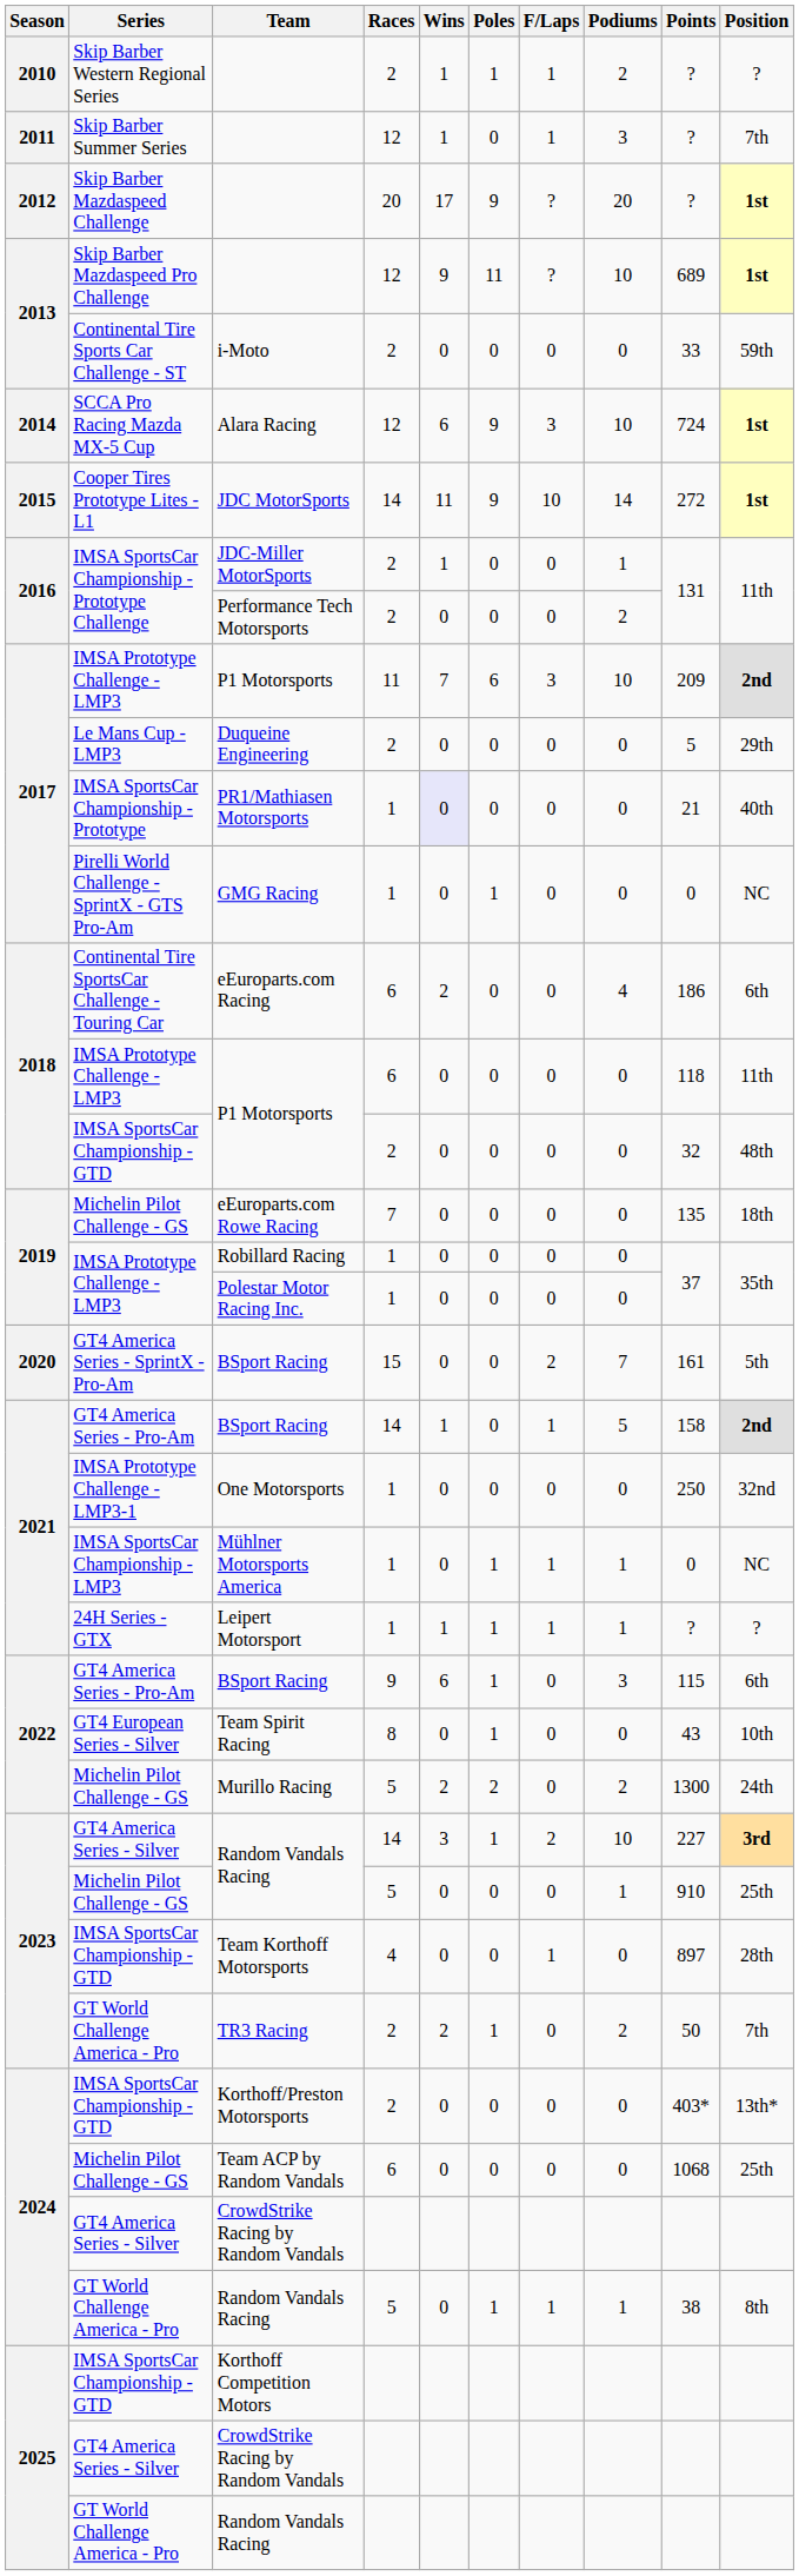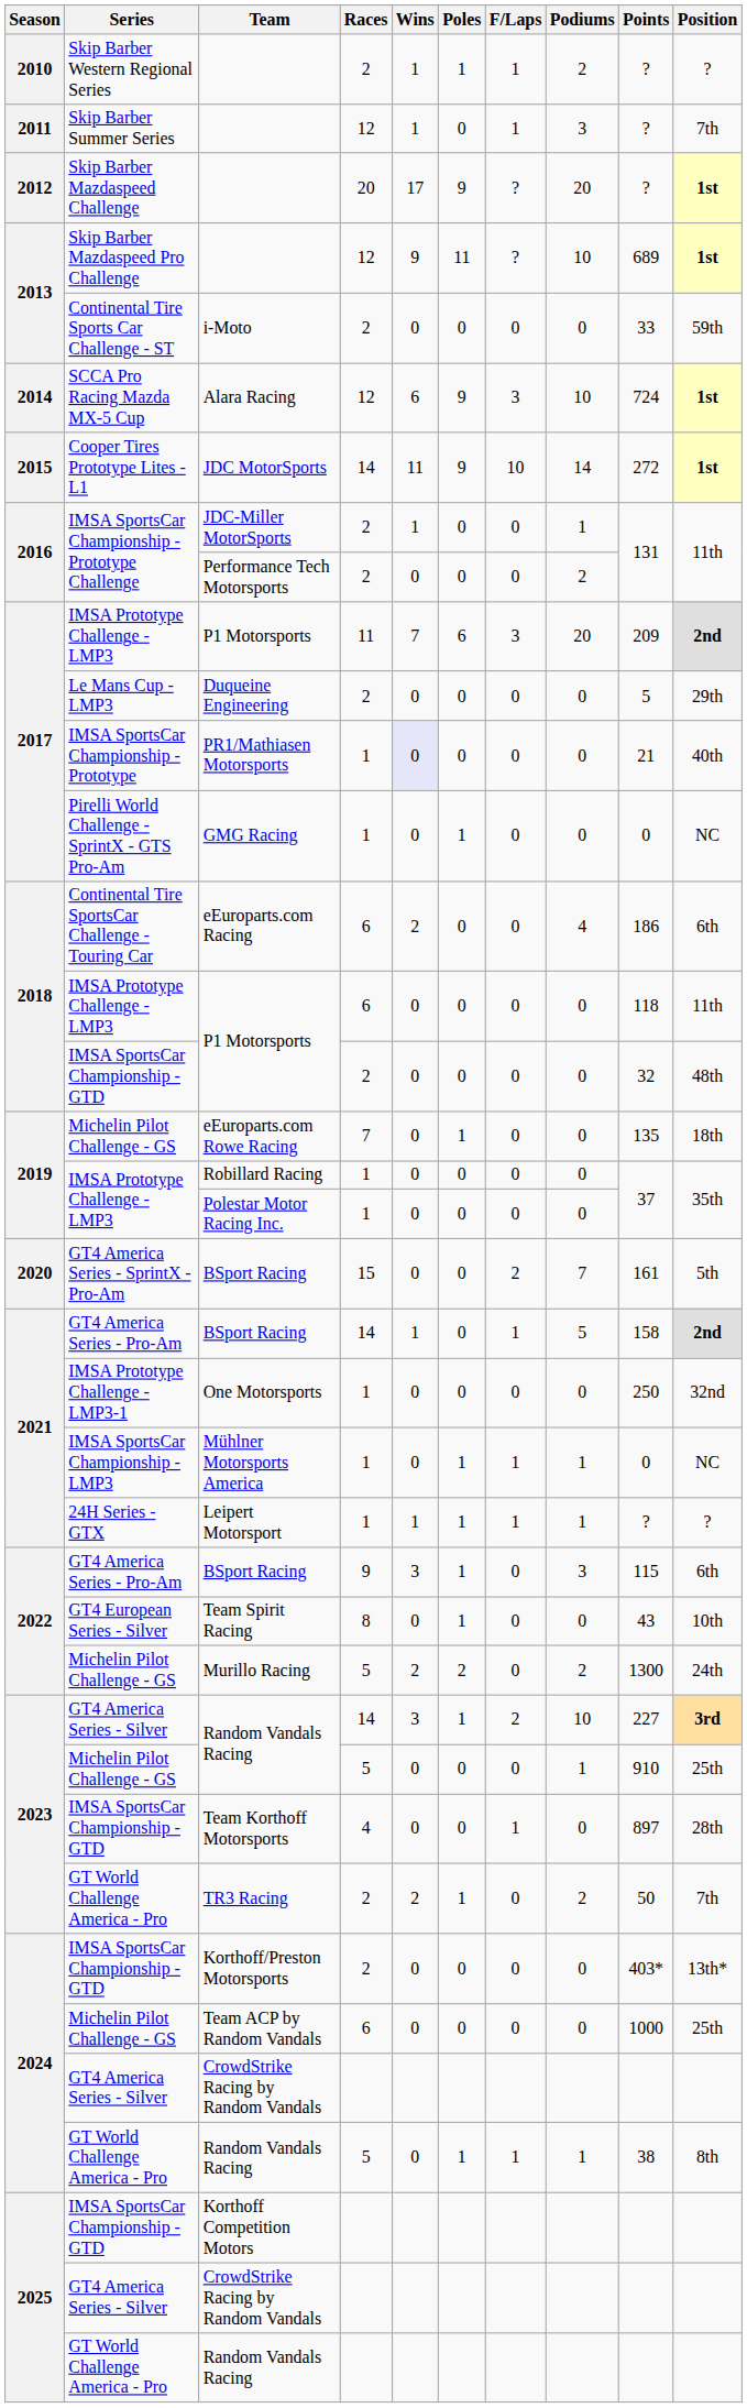2017 / P1 Motorsports | Podiums: 10 -> 20
eEuroparts.com Rowe Racing | Poles: 0 -> 1
2022 / BSport Racing | Wins: 6 -> 3
Team ACP by Random Vandals | Points: 1068 -> 1000
